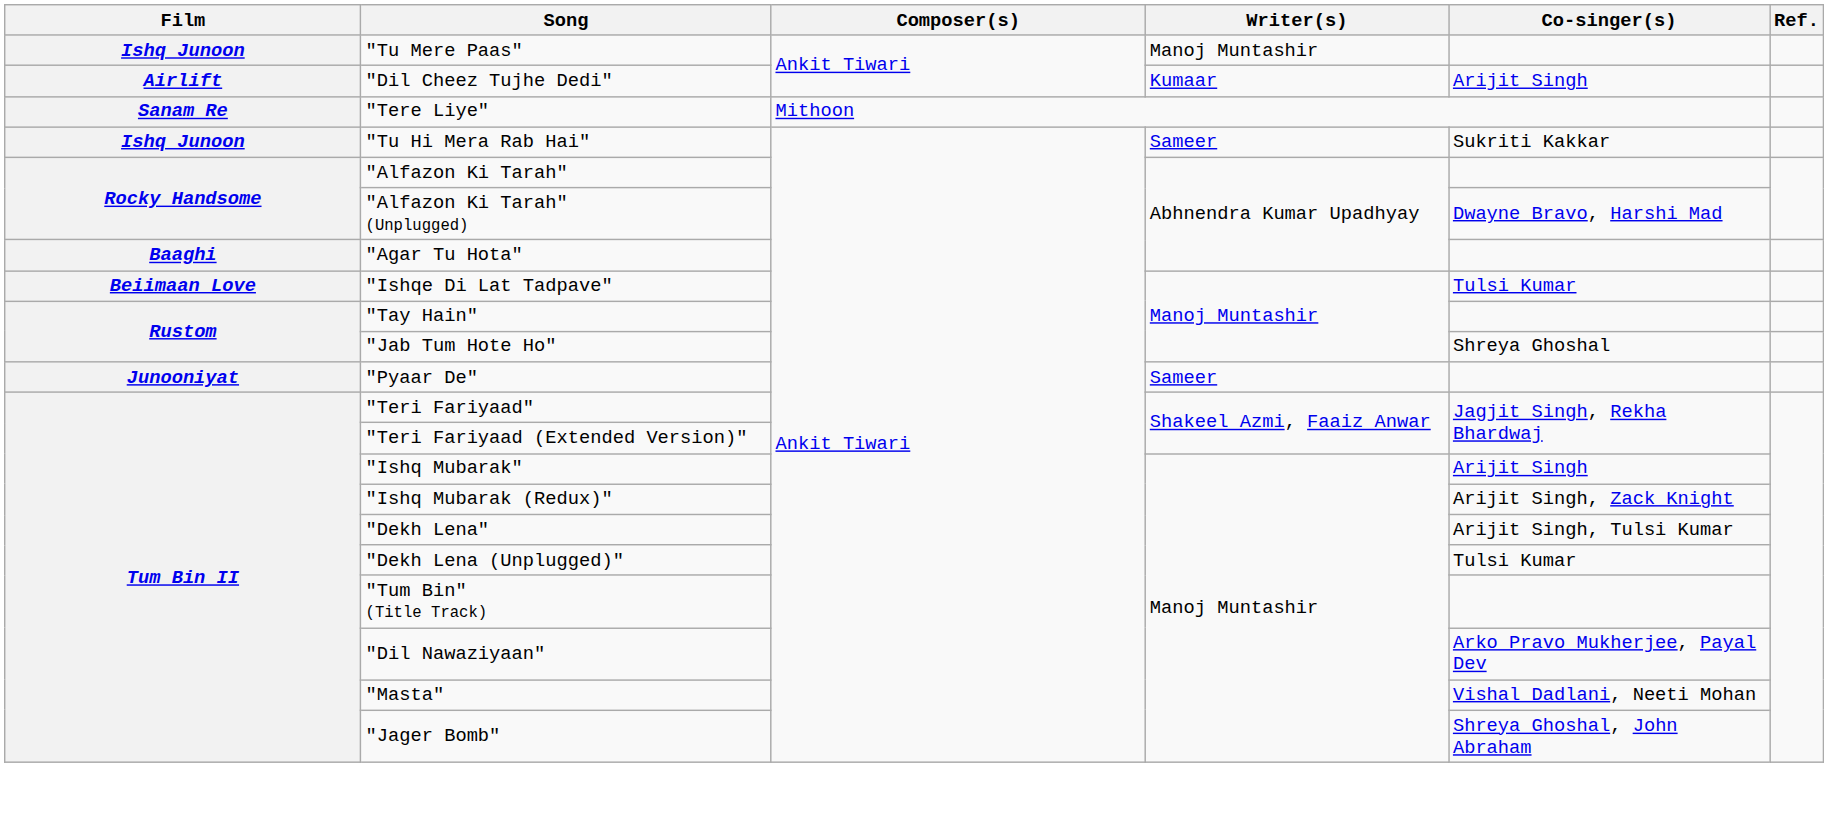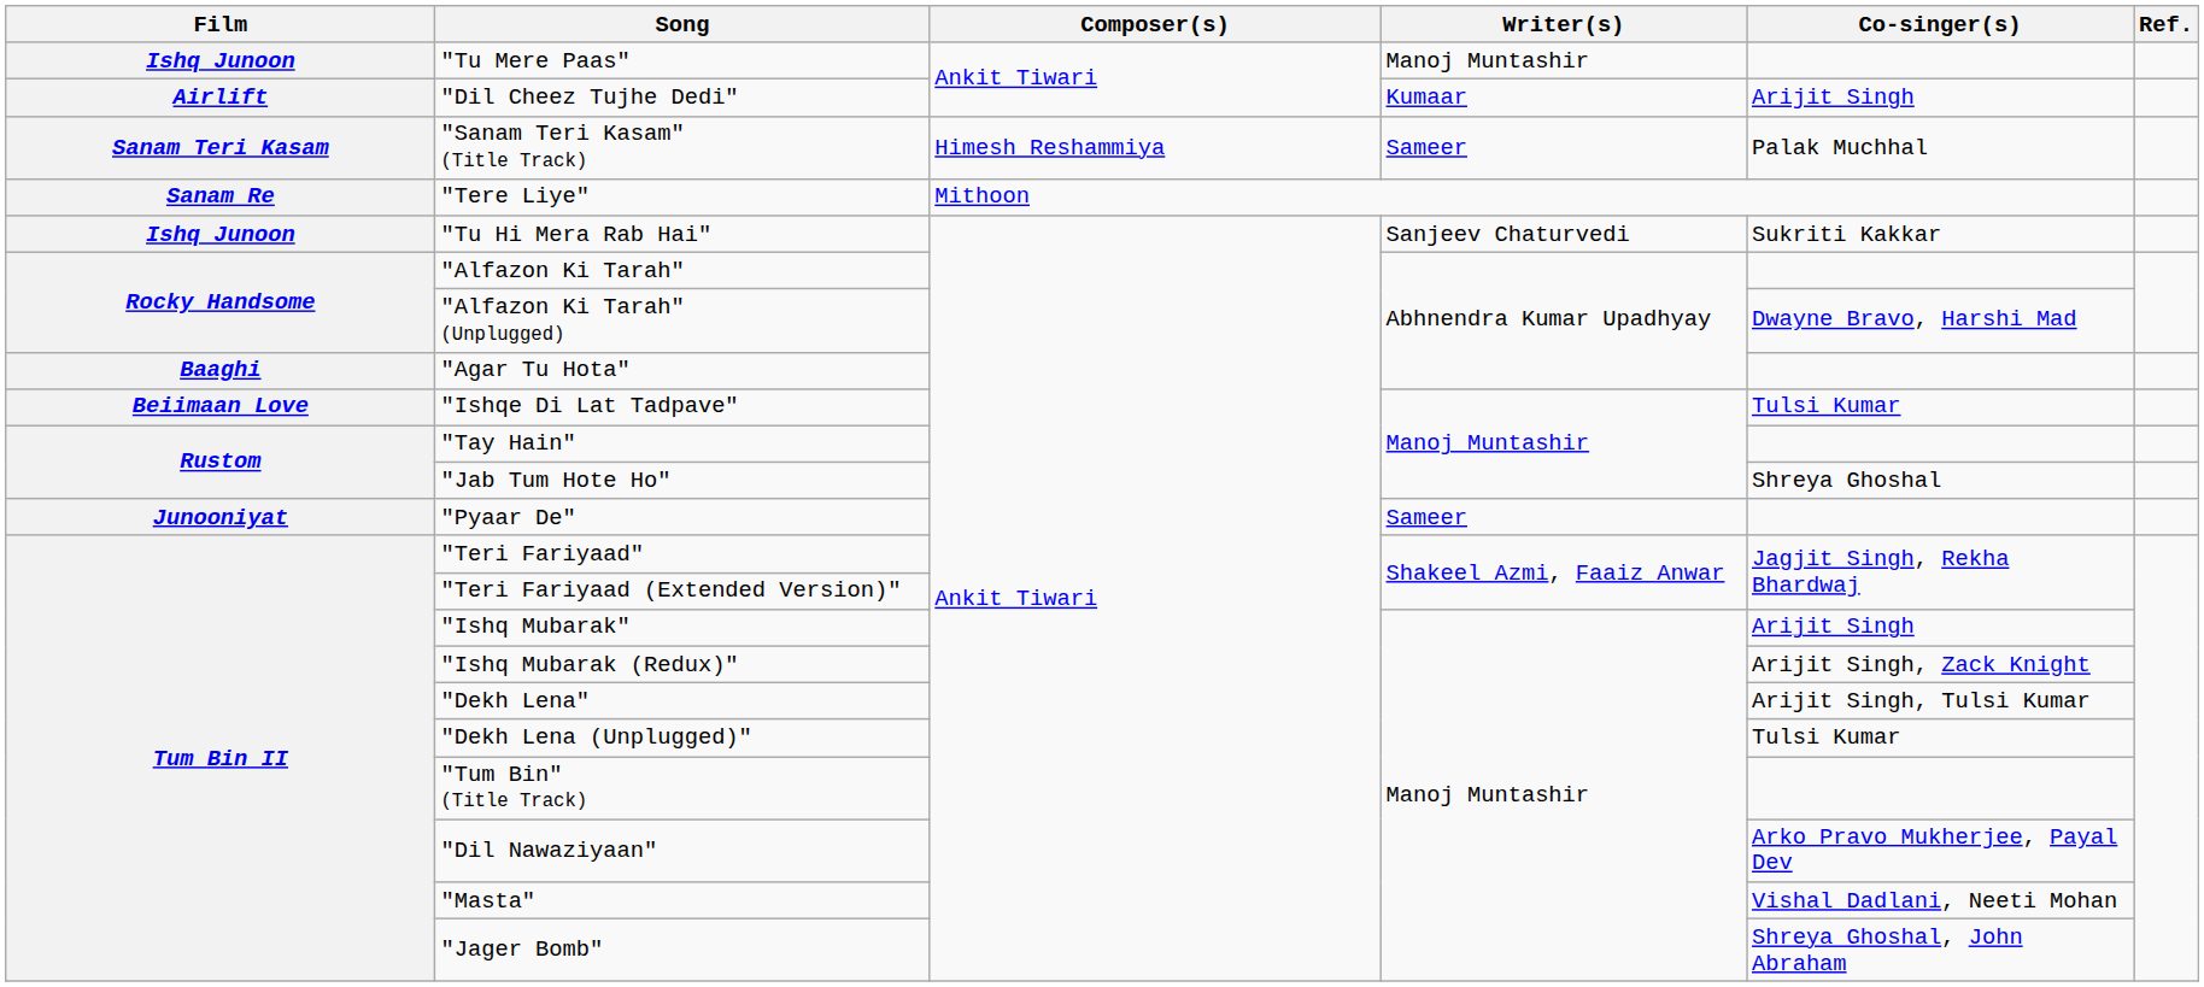+ row: Sanam Teri Kasam | "Sanam Teri Kasam" (Title Track) | Himesh Reshammiya | Sameer | Palak Muchhal
"Tu Hi Mera Rab Hai" | Writer(s): Sameer -> Sanjeev Chaturvedi
